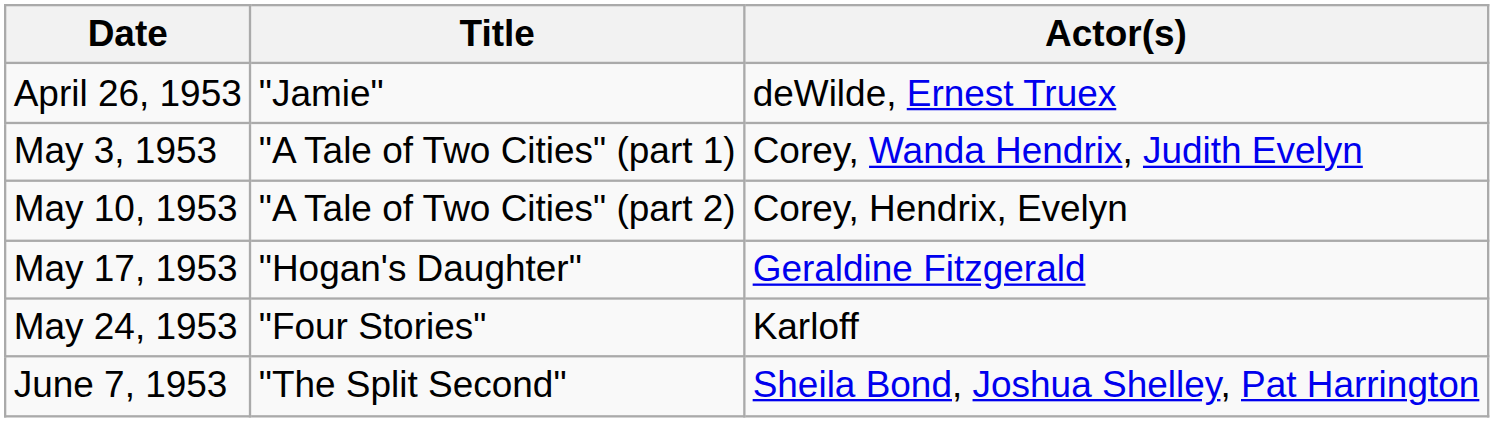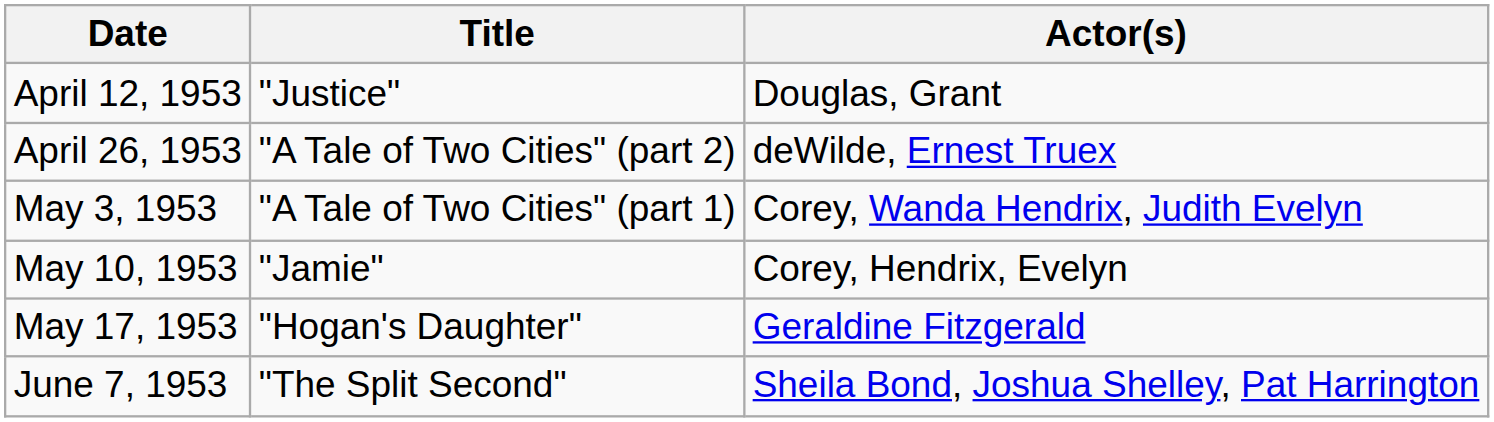+ row: April 12, 1953 | "Justice" | Douglas, Grant
April 26, 1953 | Title: "Jamie" -> "A Tale of Two Cities" (part 2)
May 10, 1953 | Title: "A Tale of Two Cities" (part 2) -> "Jamie"
- row: May 24, 1953 | "Four Stories" | Karloff
